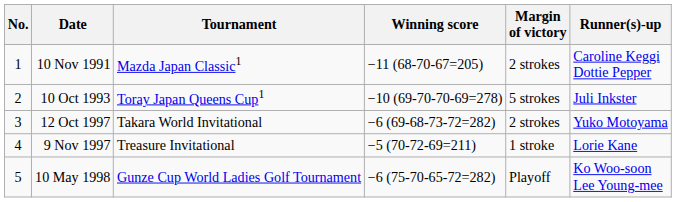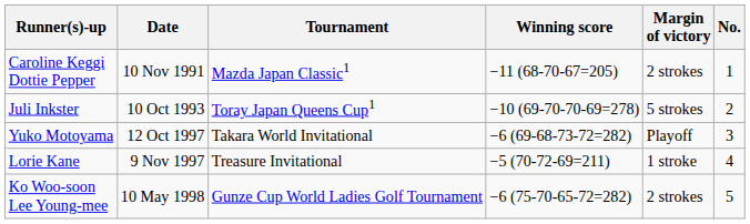columns swapped: No. <-> Runner(s)-up
12 Oct 1997 | Margin of victory: 2 strokes -> Playoff
10 May 1998 | Margin of victory: Playoff -> 2 strokes
